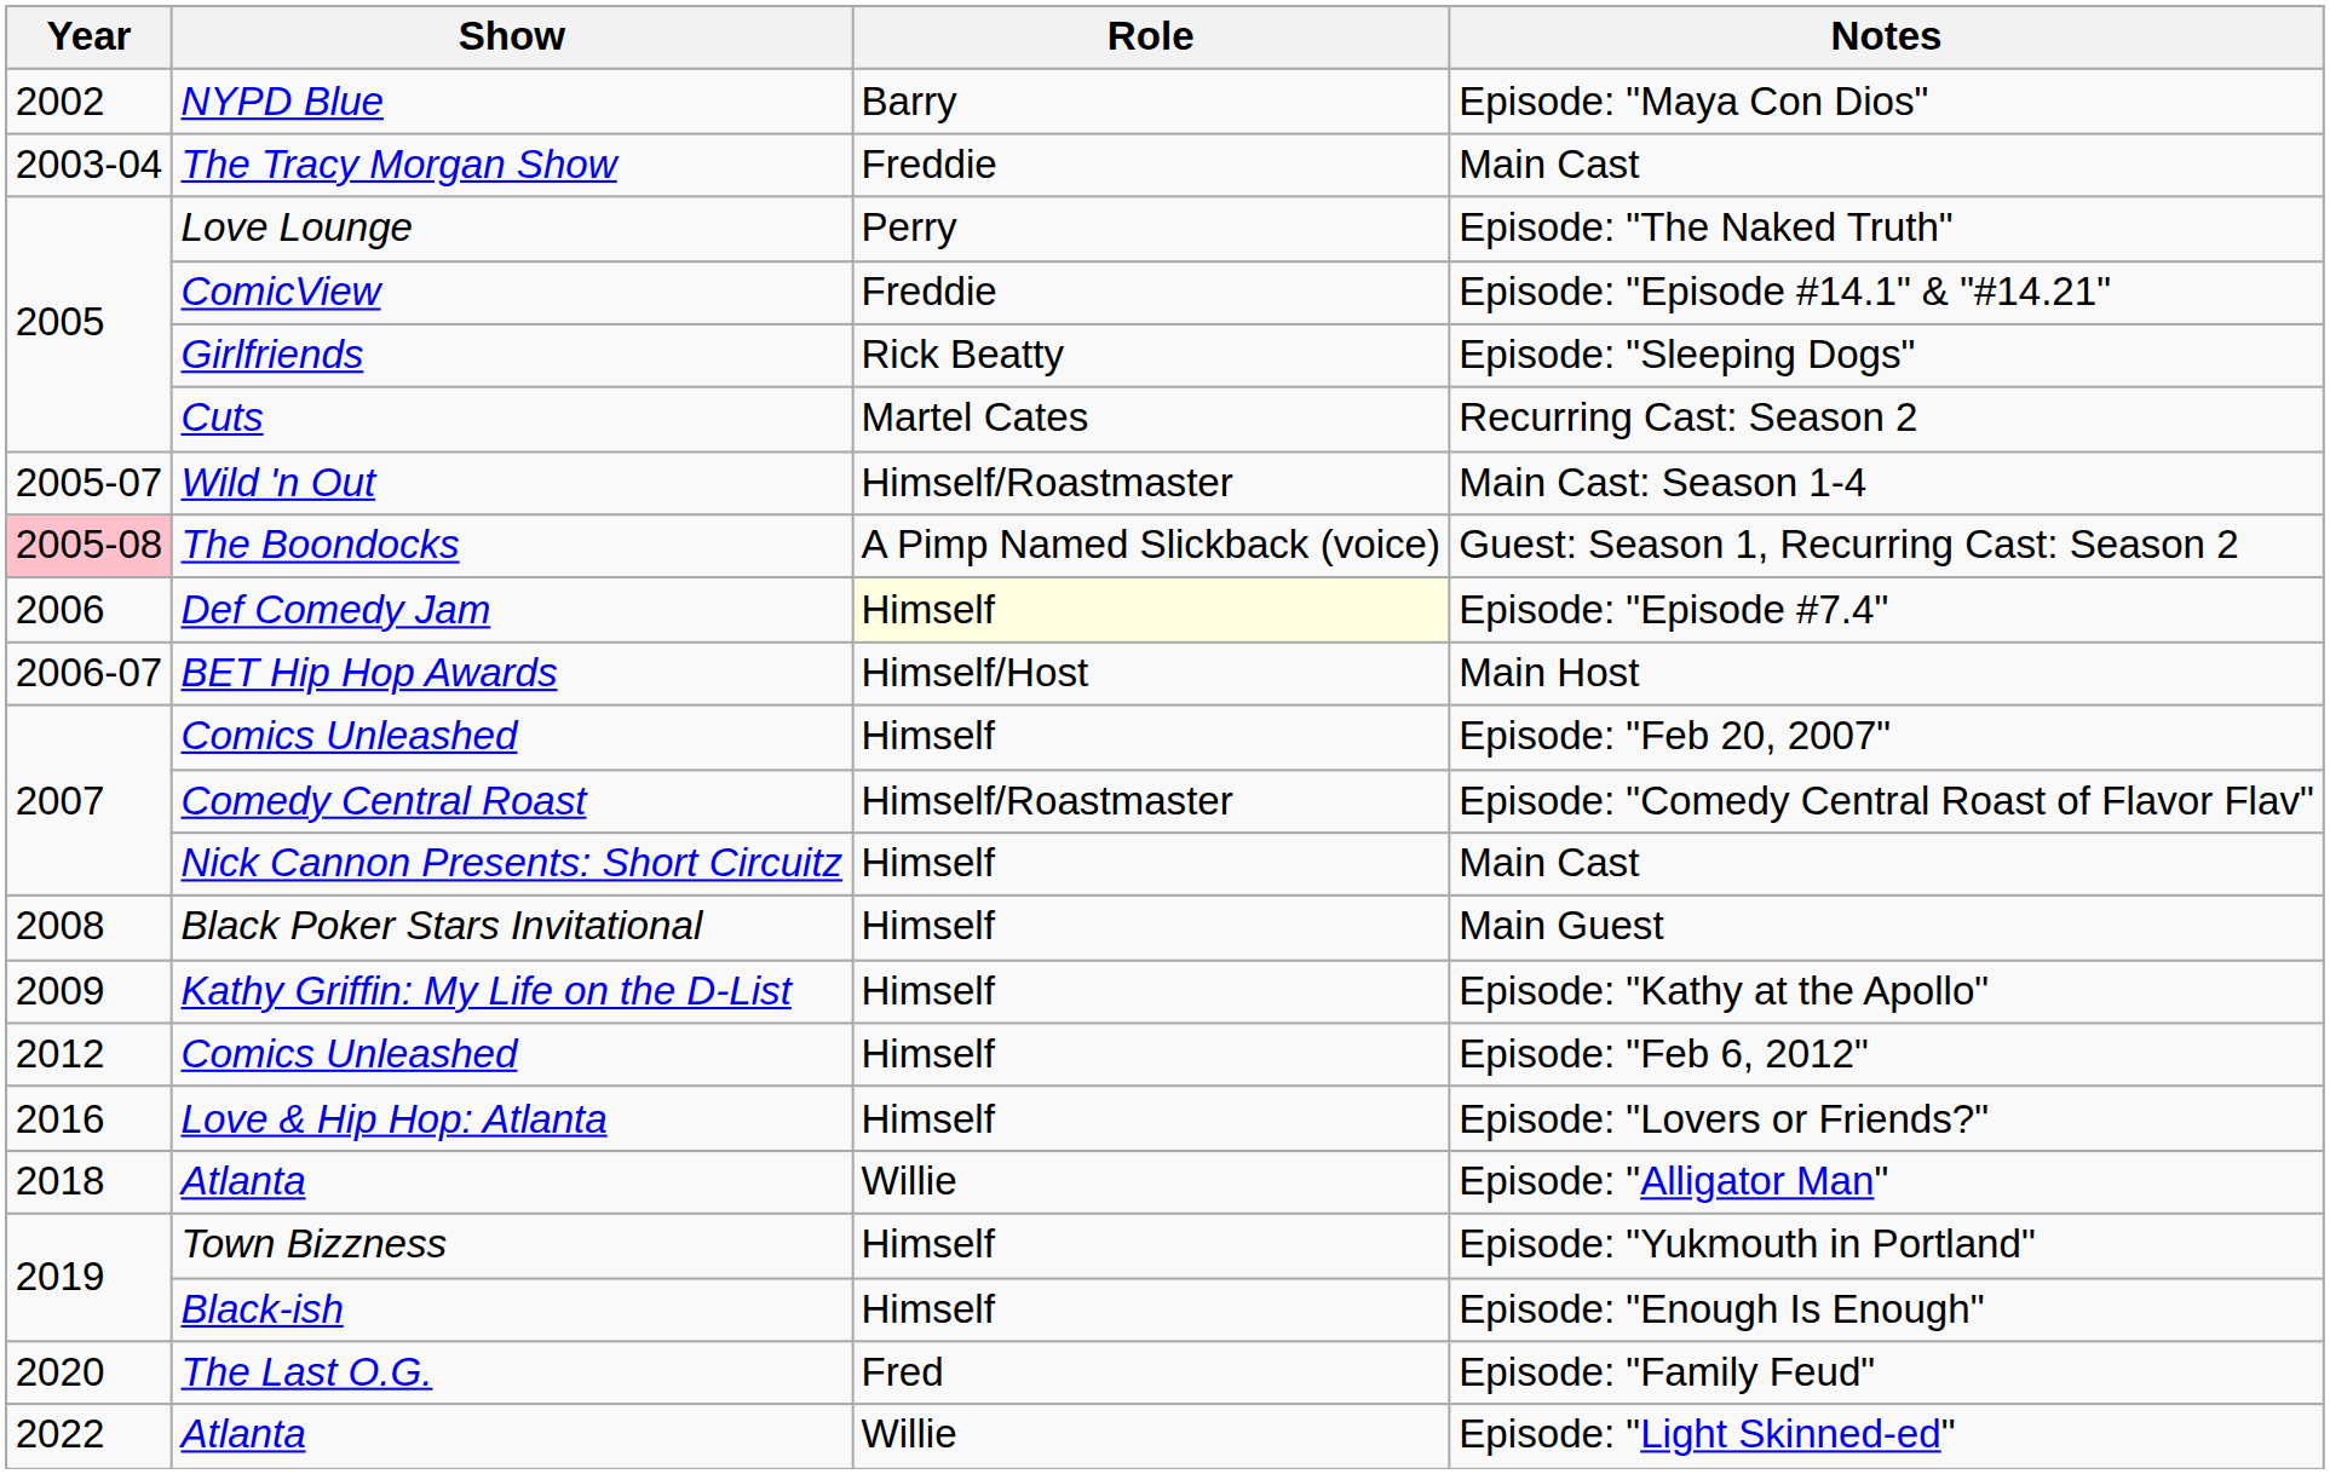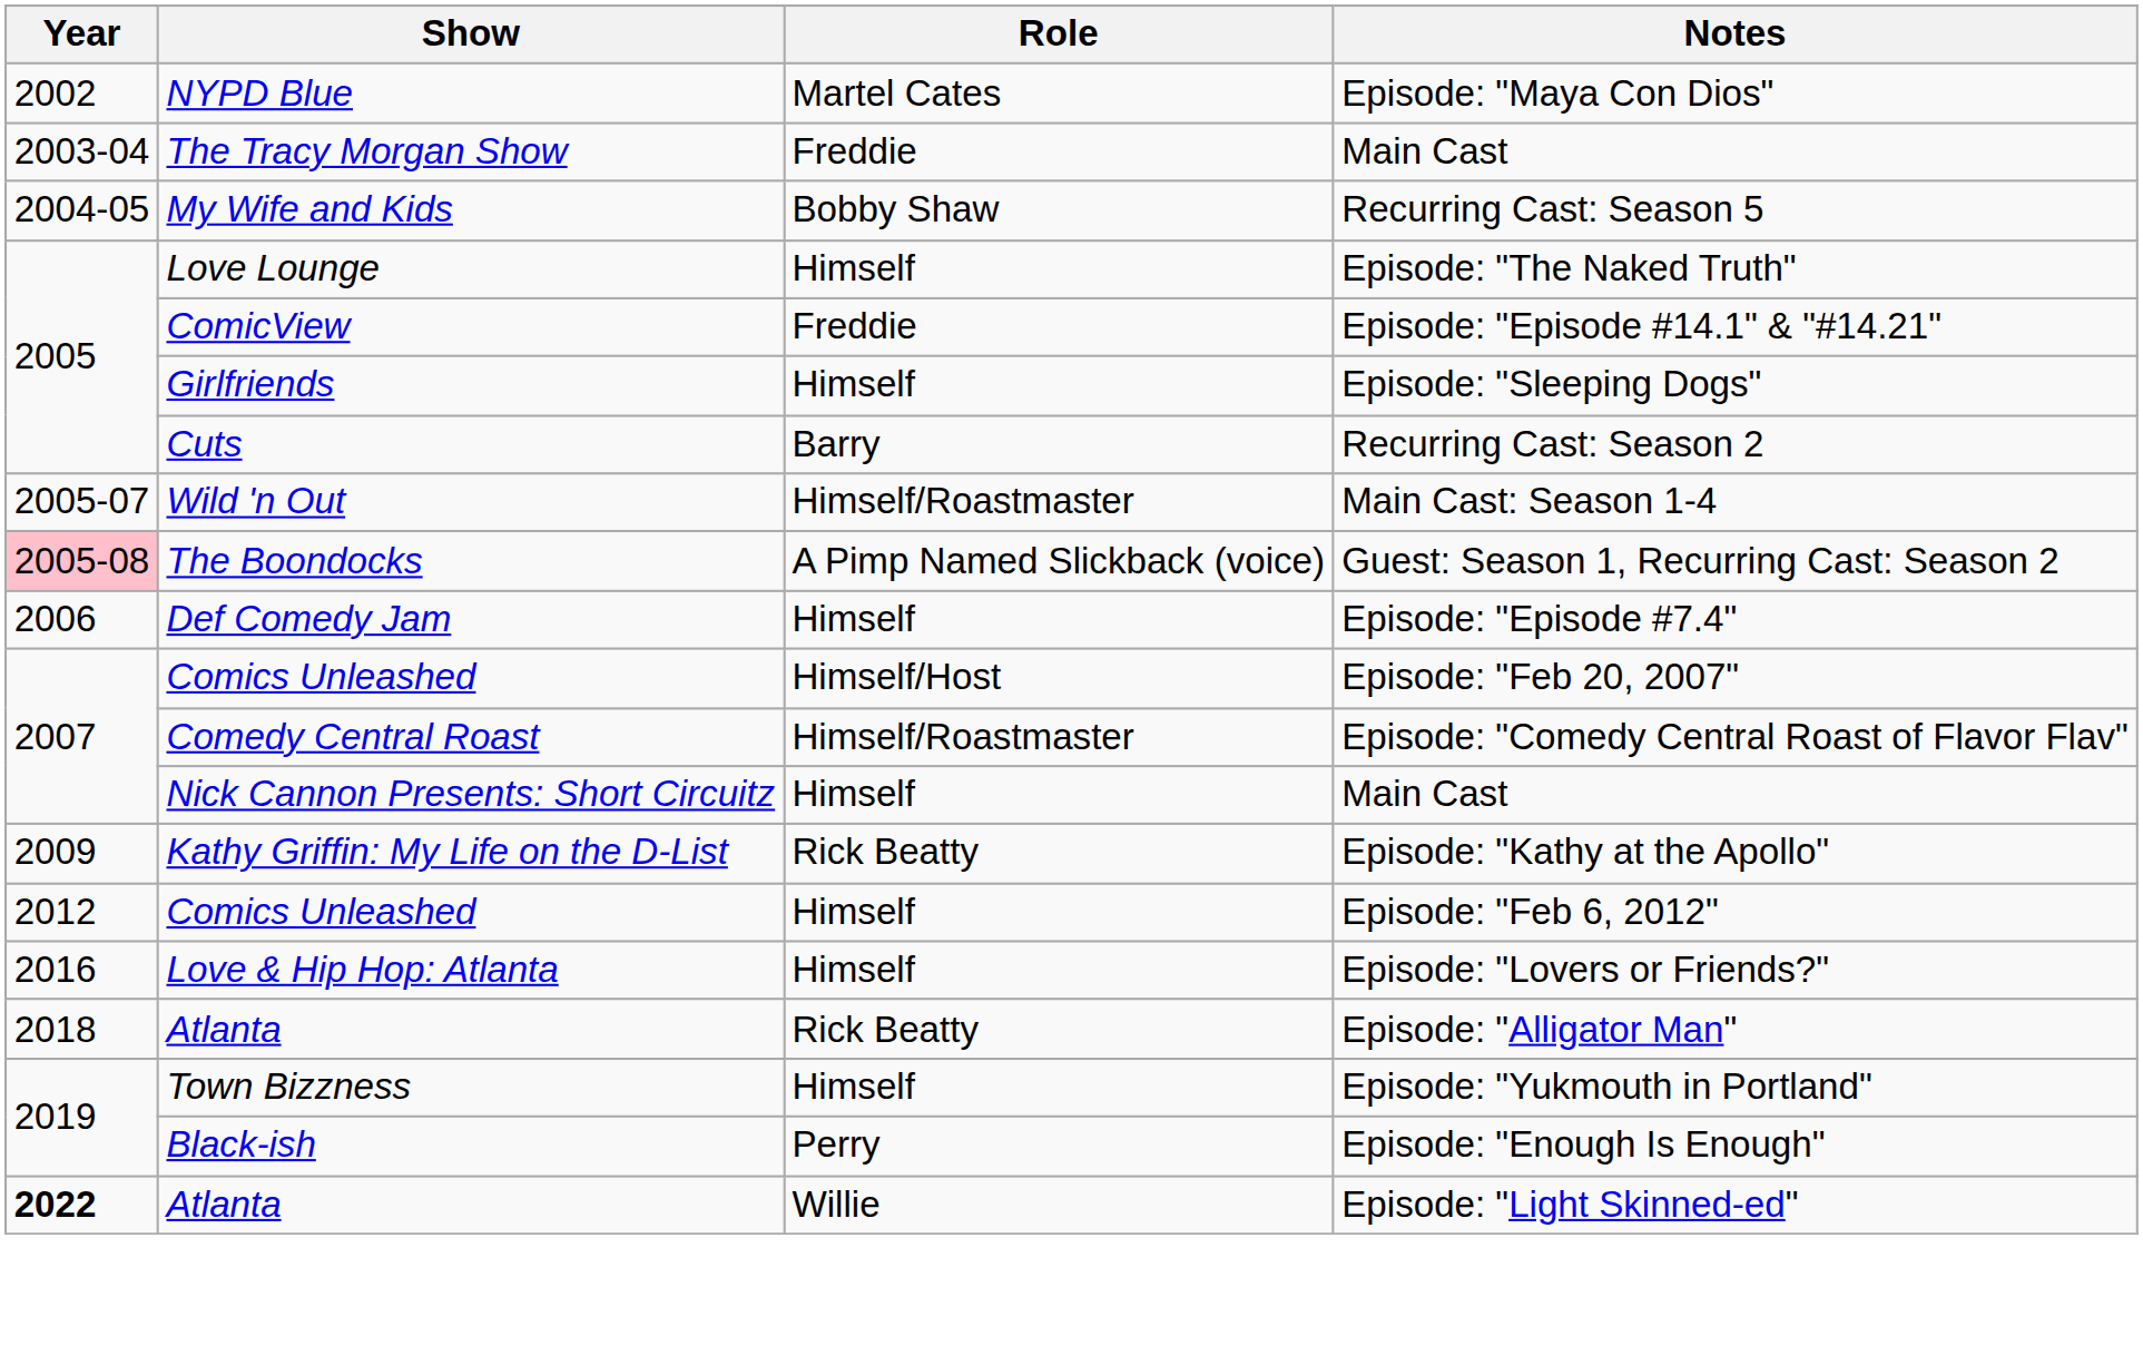Episode: "Maya Con Dios" | Role: Barry -> Martel Cates
+ row: 2004-05 | My Wife and Kids | Bobby Shaw | Recurring Cast: Season 5
Episode: "The Naked Truth" | Role: Perry -> Himself
Episode: "Sleeping Dogs" | Role: Rick Beatty -> Himself
Recurring Cast: Season 2 | Role: Martel Cates -> Barry
Episode: "Episode #7.4" | Role: lightyellow background -> no background
- row: 2006-07 | BET Hip Hop Awards | Himself/Host | Main Host
Episode: "Feb 20, 2007" | Role: Himself -> Himself/Host
- row: 2008 | Black Poker Stars Invitational | Himself | Main Guest
Episode: "Kathy at the Apollo" | Role: Himself -> Rick Beatty
Episode: "Alligator Man" | Role: Willie -> Rick Beatty
Episode: "Enough Is Enough" | Role: Himself -> Perry
- row: 2020 | The Last O.G. | Fred | Episode: "Family Feud"
Episode: "Light Skinned-ed" | Year: normal -> bold
